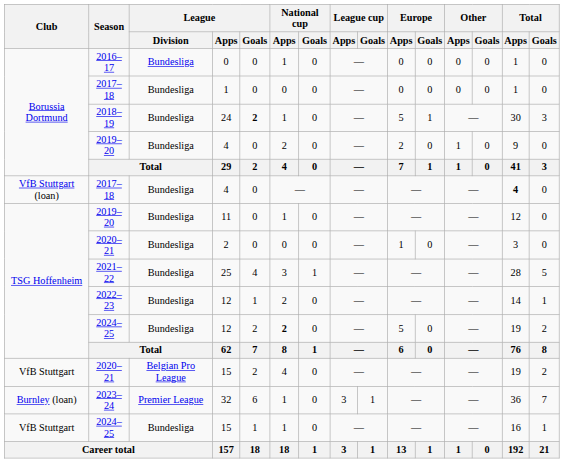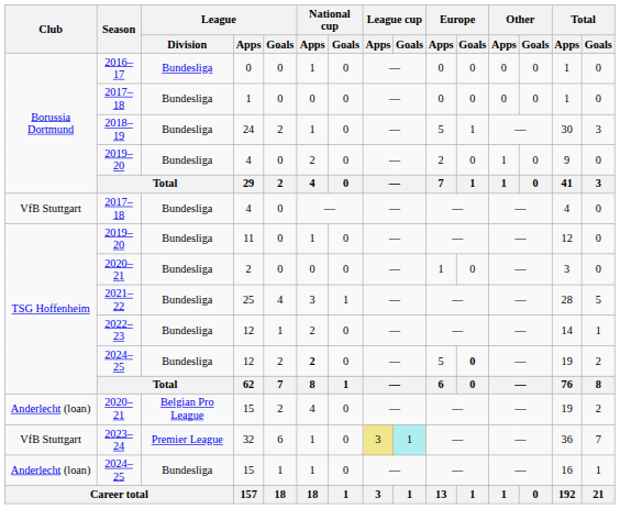24 | League / Goals: bold -> normal
2017–18 / 4 | Club: VfB Stuttgart (loan) -> VfB Stuttgart
2017–18 / 4 | Total / Apps: bold -> normal
2024–25 / 12 | Europe / Goals: normal -> bold
2020–21 / 15 | Club: VfB Stuttgart -> Anderlecht (loan)
32 | Club: Burnley (loan) -> VfB Stuttgart
32 | League cup / Apps: no background -> khaki background
32 | League cup / Goals: no background -> paleturquoise background
2024–25 / 15 | Club: VfB Stuttgart -> Anderlecht (loan)
